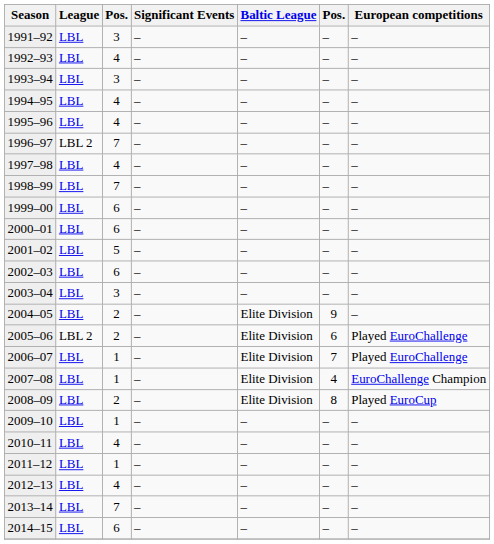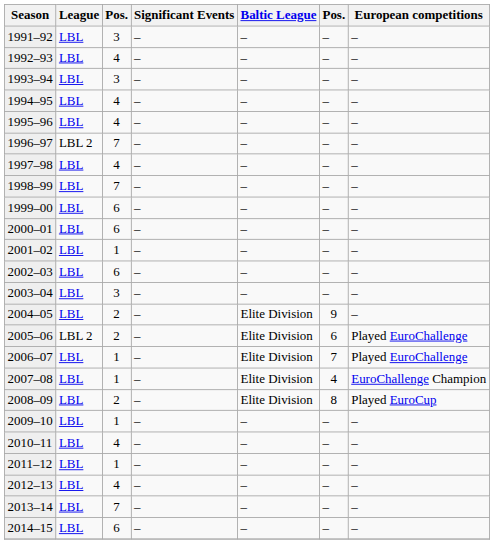2001–02 | column 3: 5 -> 1
